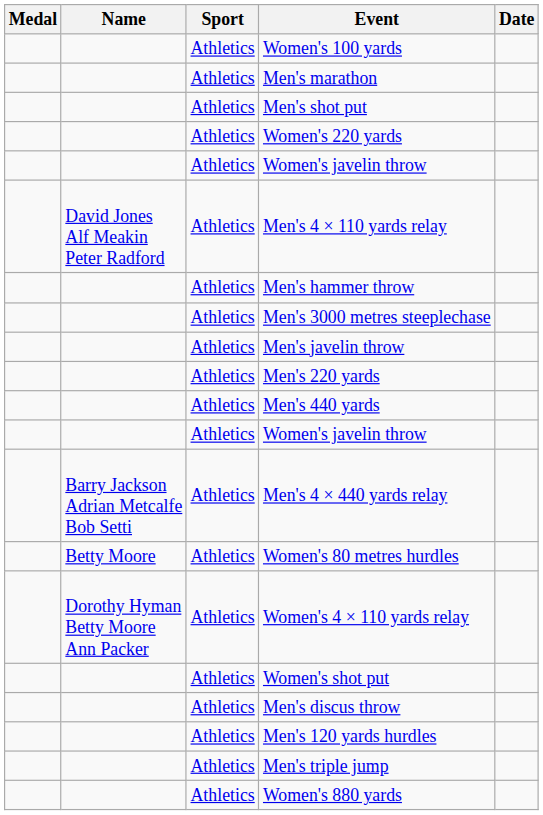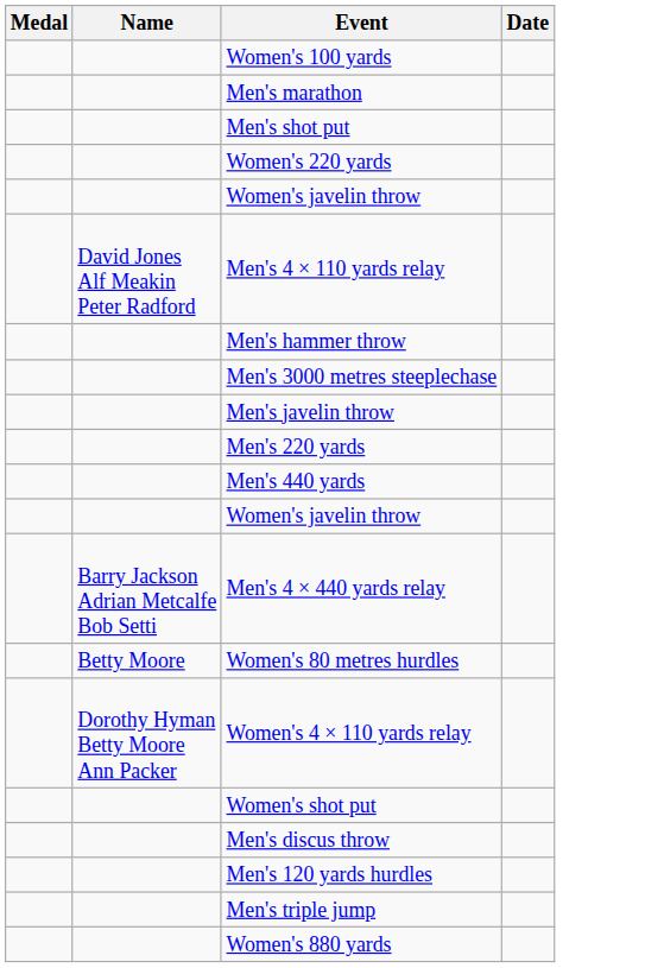- column: Sport | Athletics | Athletics | Athletics | Athletics | Athletics | Athletics | Athletics | Athletics | Athletics | Athletics | Athletics | Athletics | Athletics | Athletics | Athletics | Athletics | Athletics | Athletics | Athletics | Athletics
